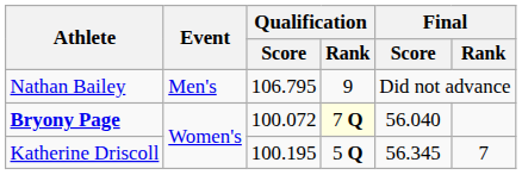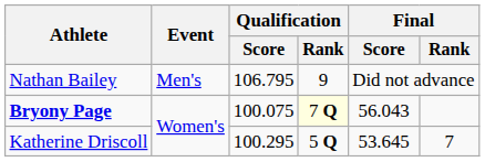Bryony Page | Qualification / Score: 100.072 -> 100.075
Bryony Page | Final / Score: 56.040 -> 56.043
Katherine Driscoll | Qualification / Score: 100.195 -> 100.295
Katherine Driscoll | Final / Score: 56.345 -> 53.645
